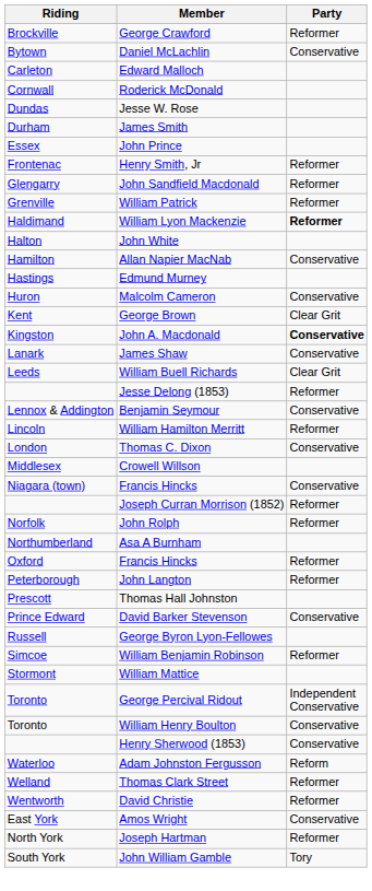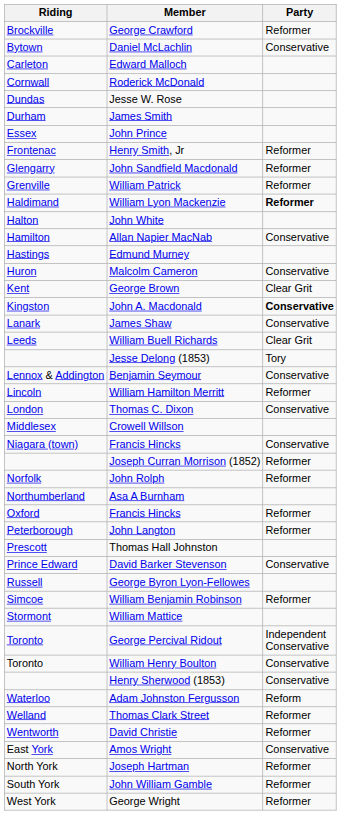Jesse Delong (1853) | Party: Reformer -> Tory
John William Gamble | Party: Tory -> Reformer
+ row: West York | George Wright | Reformer
